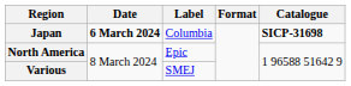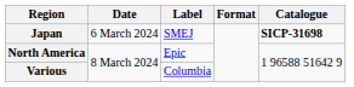Japan | Date: bold -> normal
Japan | Label: Columbia -> SMEJ
Various | Label: SMEJ -> Columbia
